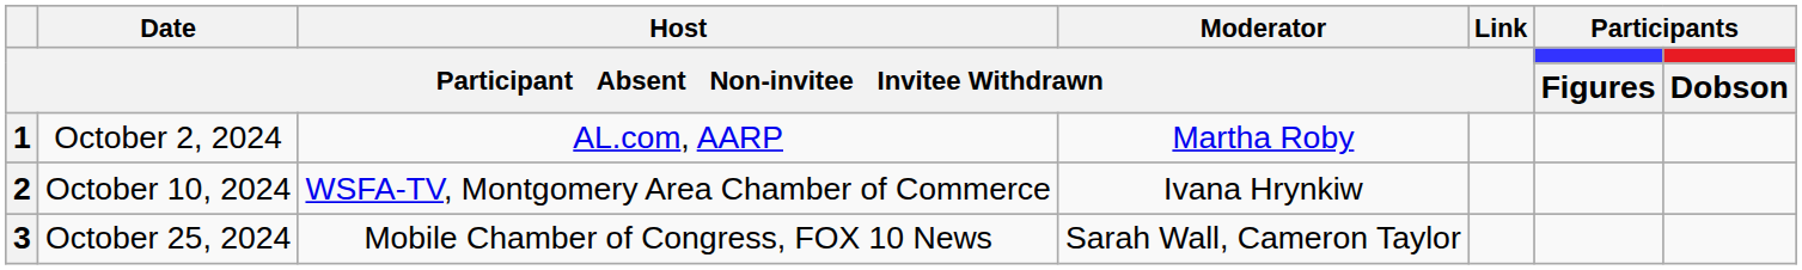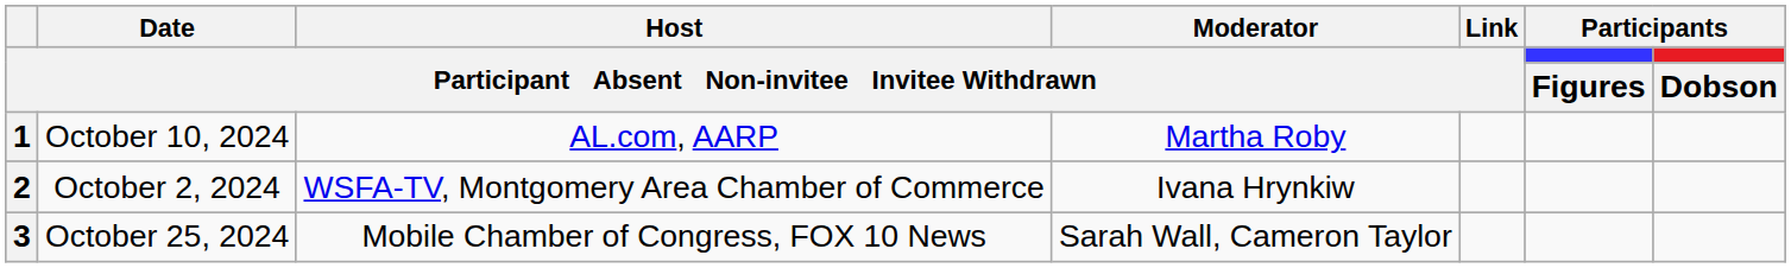1 | Date / Participant Absent Non-invitee Invitee Withdrawn: October 2, 2024 -> October 10, 2024
2 | Date / Participant Absent Non-invitee Invitee Withdrawn: October 10, 2024 -> October 2, 2024
